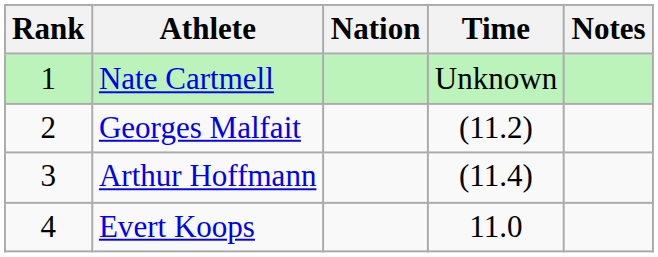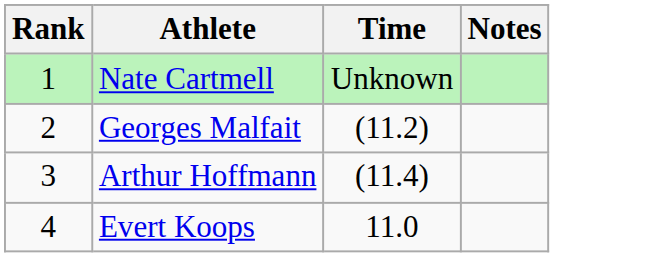- column: Nation
